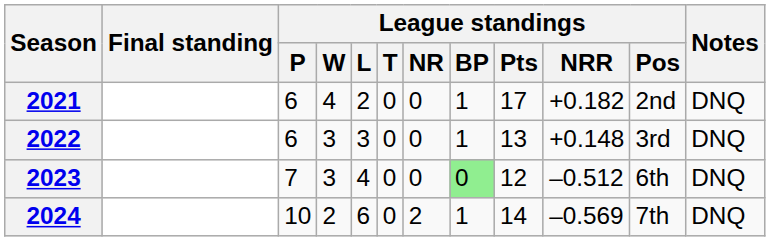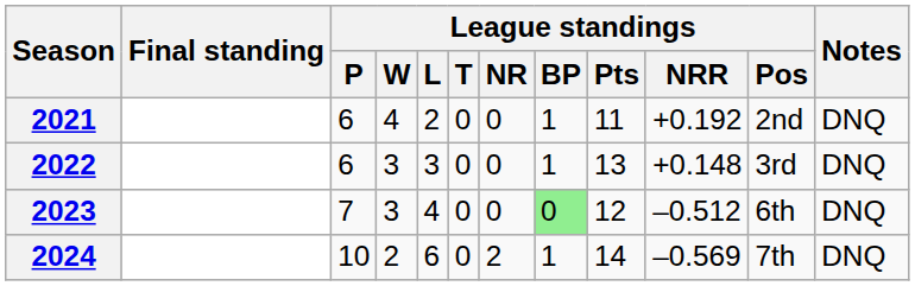2021 | League standings / Pts: 17 -> 11
2021 | League standings / NRR: +0.182 -> +0.192
